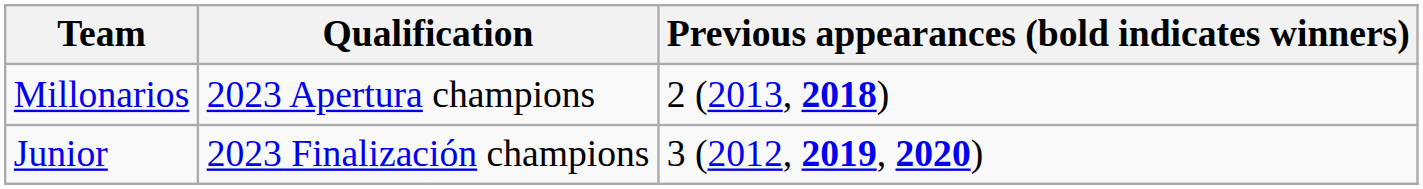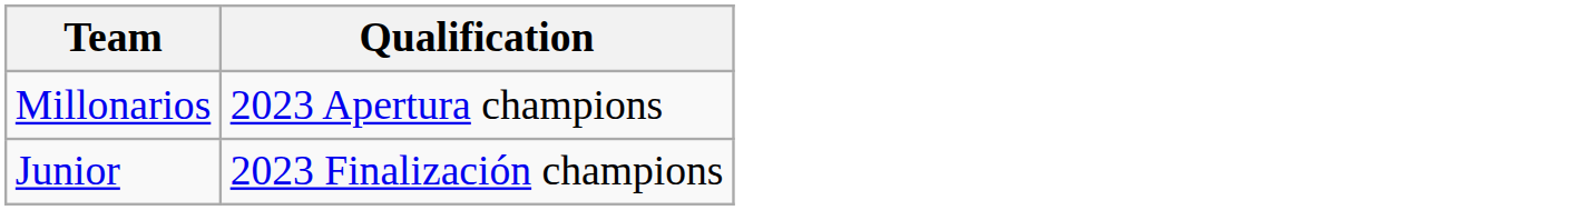- column: Previous appearances (bold indicates winners) | 2 (2013, 2018) | 3 (2012, 2019, 2020)
